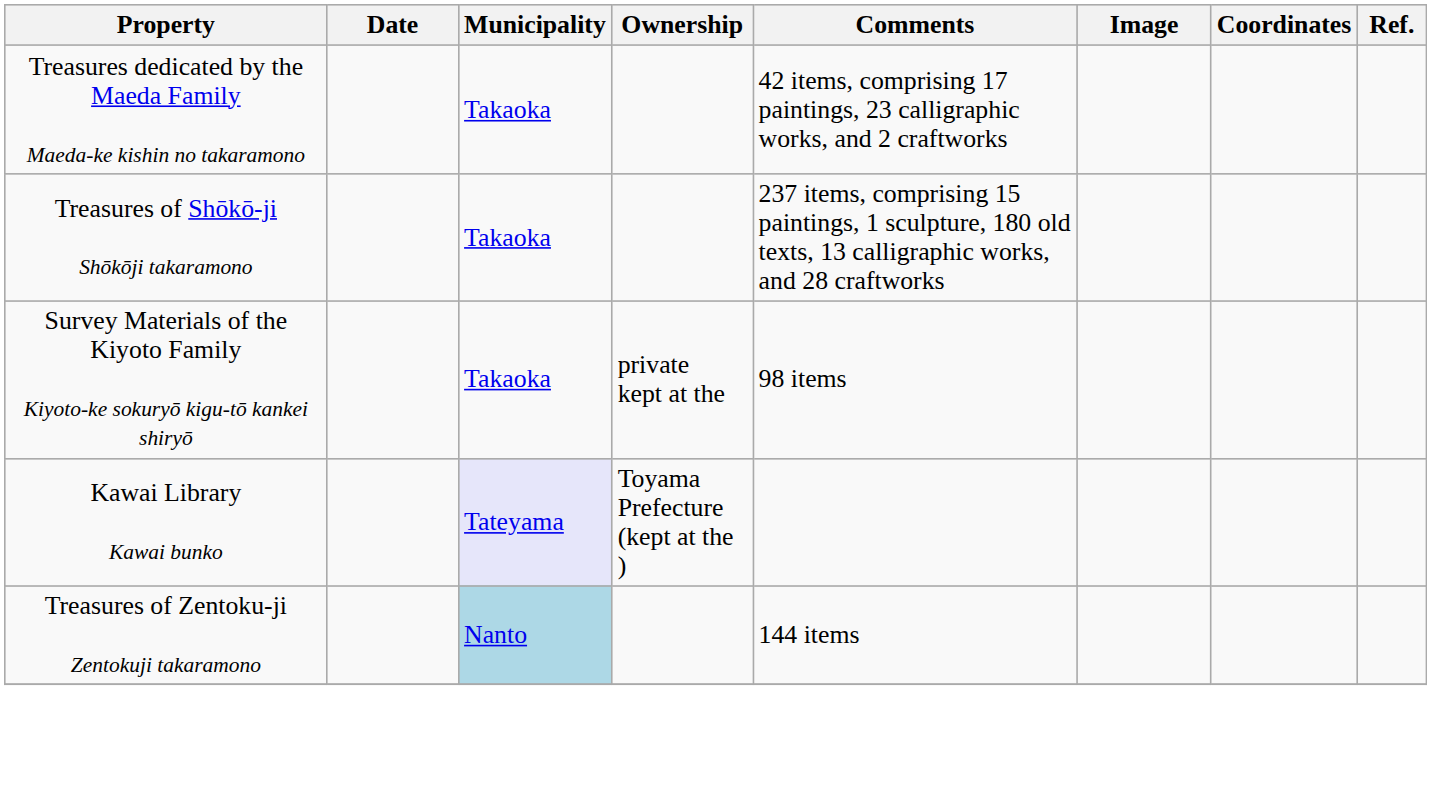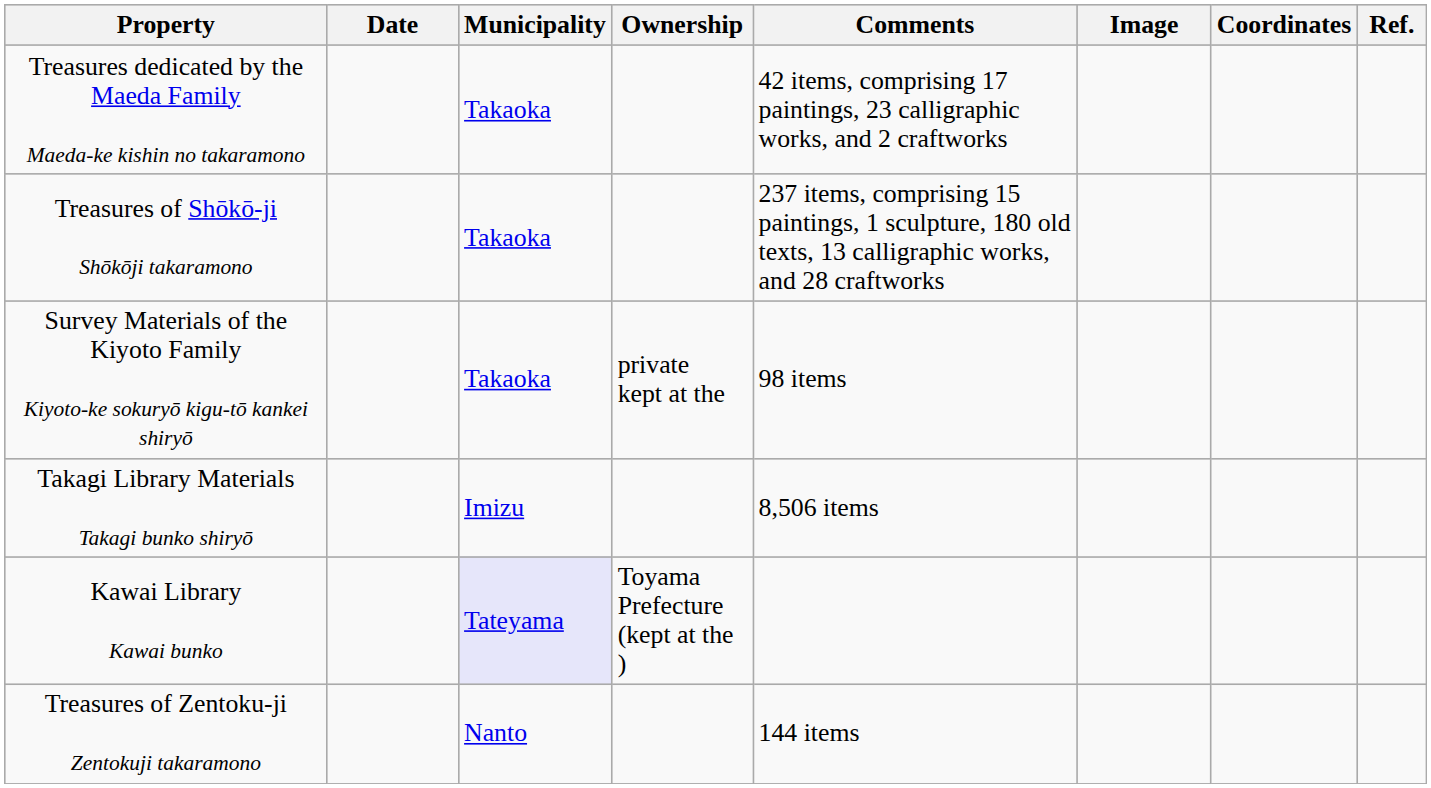+ row: Takagi Library Materials Takagi bunko shiryō | Imizu | 8,506 items
Treasures of Zentoku-ji Zentokuji takaramono | Municipality: lightblue background -> no background
